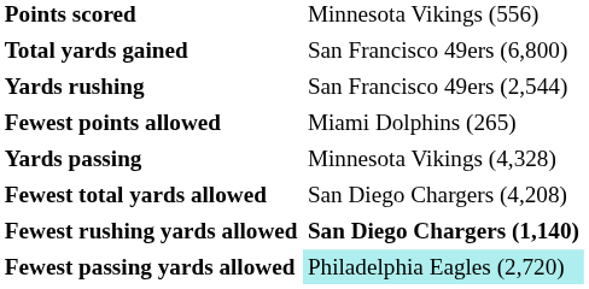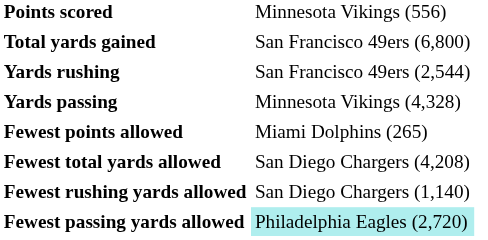rows swapped: Yards passing <-> Fewest points allowed
Fewest rushing yards allowed | column 2: bold -> normal
